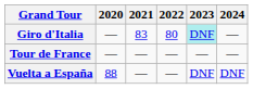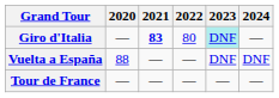Giro d'Italia | 2021: normal -> bold
rows swapped: Tour de France <-> Vuelta a España
